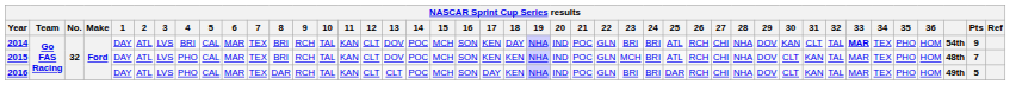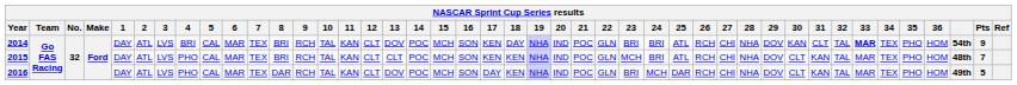2015 | 13: DOV -> CLT
2016 | 13: CLT -> DOV
2016 | 24: BRI -> MCH
